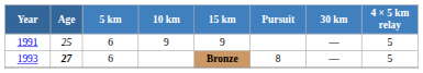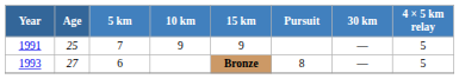1991 | 5 km: 6 -> 7
1993 | Age: bold -> normal
